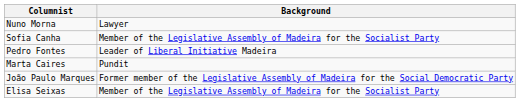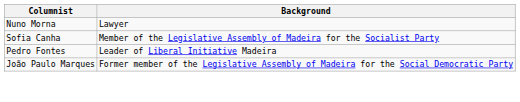- row: Marta Caires | Pundit
- row: Elisa Seixas | Member of the Legislative Assembly of Madeira for the Socialist Party
